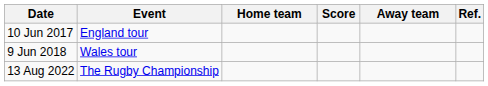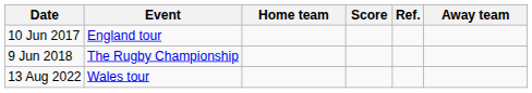columns swapped: Away team <-> Ref.
9 Jun 2018 | Event: Wales tour -> The Rugby Championship
13 Aug 2022 | Event: The Rugby Championship -> Wales tour
